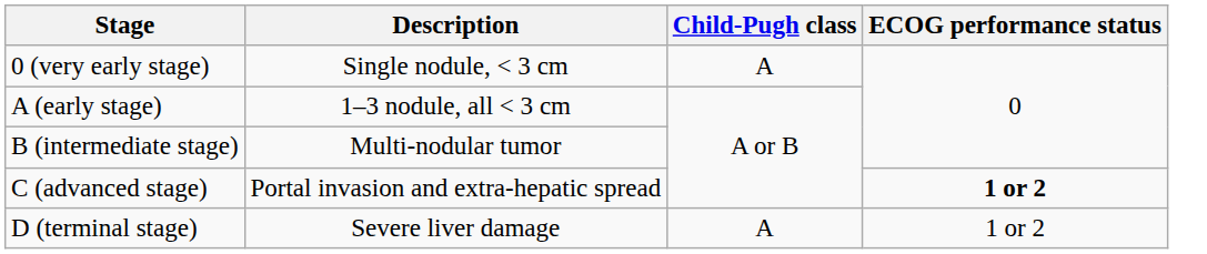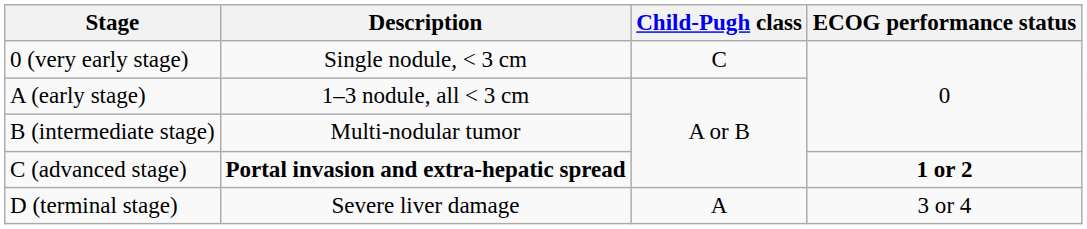0 (very early stage) | Child-Pugh class: A -> C
C (advanced stage) | Description: normal -> bold
D (terminal stage) | ECOG performance status: 1 or 2 -> 3 or 4
